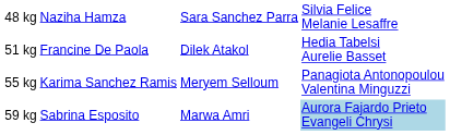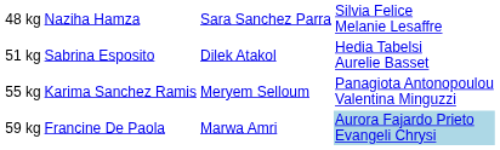51 kg | column 2: Francine De Paola -> Sabrina Esposito
59 kg | column 2: Sabrina Esposito -> Francine De Paola
